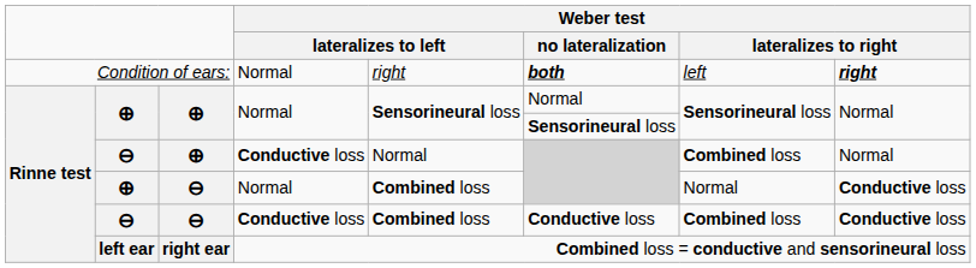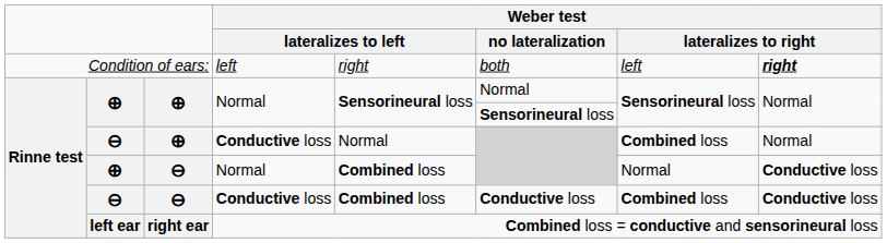Condition of ears: | column 4: Normal -> left
Condition of ears: | Weber test / no lateralization: bold -> normal
